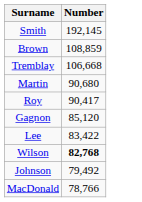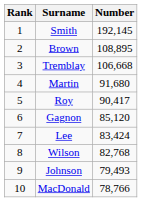+ column: Rank | 1 | 2 | 3 | 4 | 5 | 6 | 7 | 8 | 9 | 10
Brown | Number: 108,859 -> 108,895
Martin | Number: 90,680 -> 91,680
Lee | Number: 83,422 -> 83,424
Wilson | Number: bold -> normal
Johnson | Number: 79,492 -> 79,493
